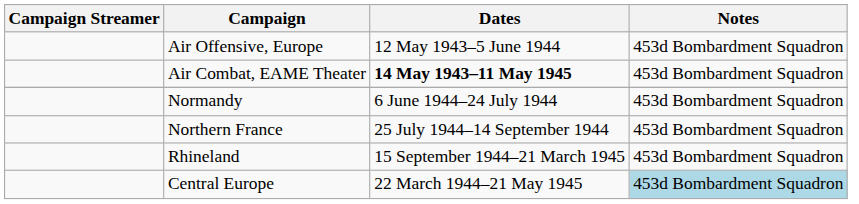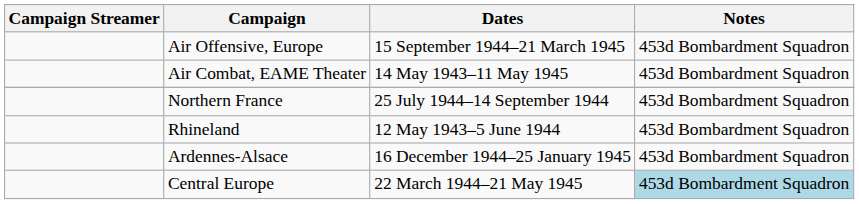Air Offensive, Europe | Dates: 12 May 1943–5 June 1944 -> 15 September 1944–21 March 1945
Air Combat, EAME Theater | Dates: bold -> normal
- row: Normandy | 6 June 1944–24 July 1944 | 453d Bombardment Squadron
Rhineland | Dates: 15 September 1944–21 March 1945 -> 12 May 1943–5 June 1944
+ row: Ardennes-Alsace | 16 December 1944–25 January 1945 | 453d Bombardment Squadron
